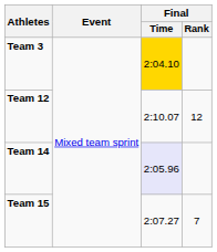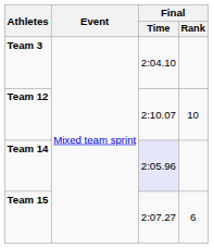Team 3 | Final / Time: gold background -> no background
Team 12 | Final / Rank: 12 -> 10
Team 15 | Final / Rank: 7 -> 6
